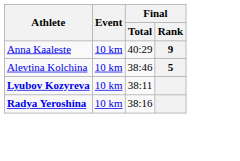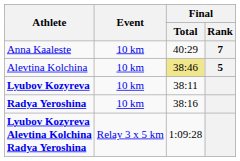Anna Kaaleste | Final / Rank: 9 -> 7
Alevtina Kolchina | Final / Total: no background -> khaki background
+ row: Lyubov Kozyreva Alevtina Kolchina Radya Yeroshina | Relay 3 x 5 km | 1:09:28
